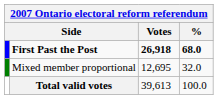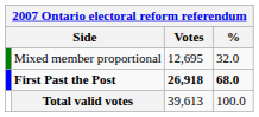rows swapped: First Past the Post <-> Mixed member proportional
